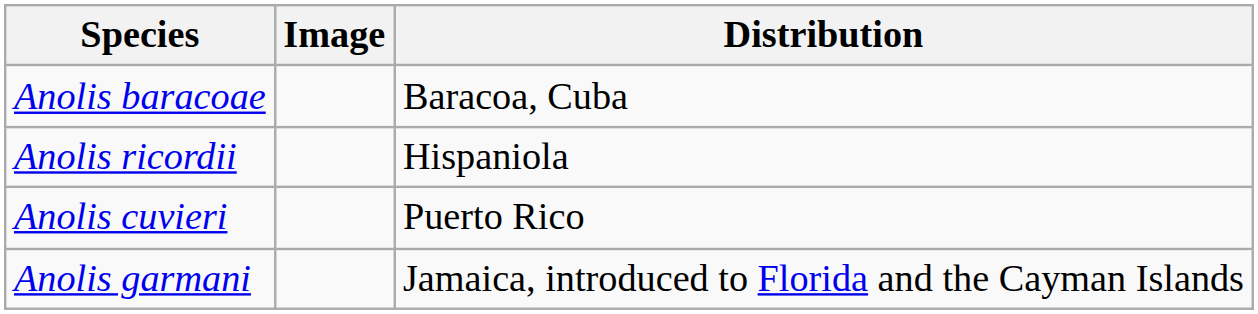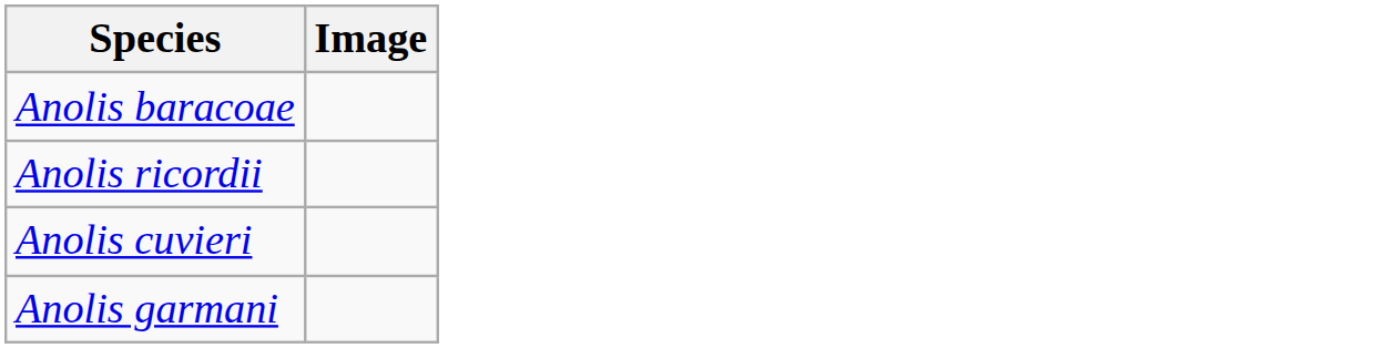- column: Distribution | Baracoa, Cuba | Hispaniola | Puerto Rico | Jamaica, introduced to Florida and the Cayman Islands
